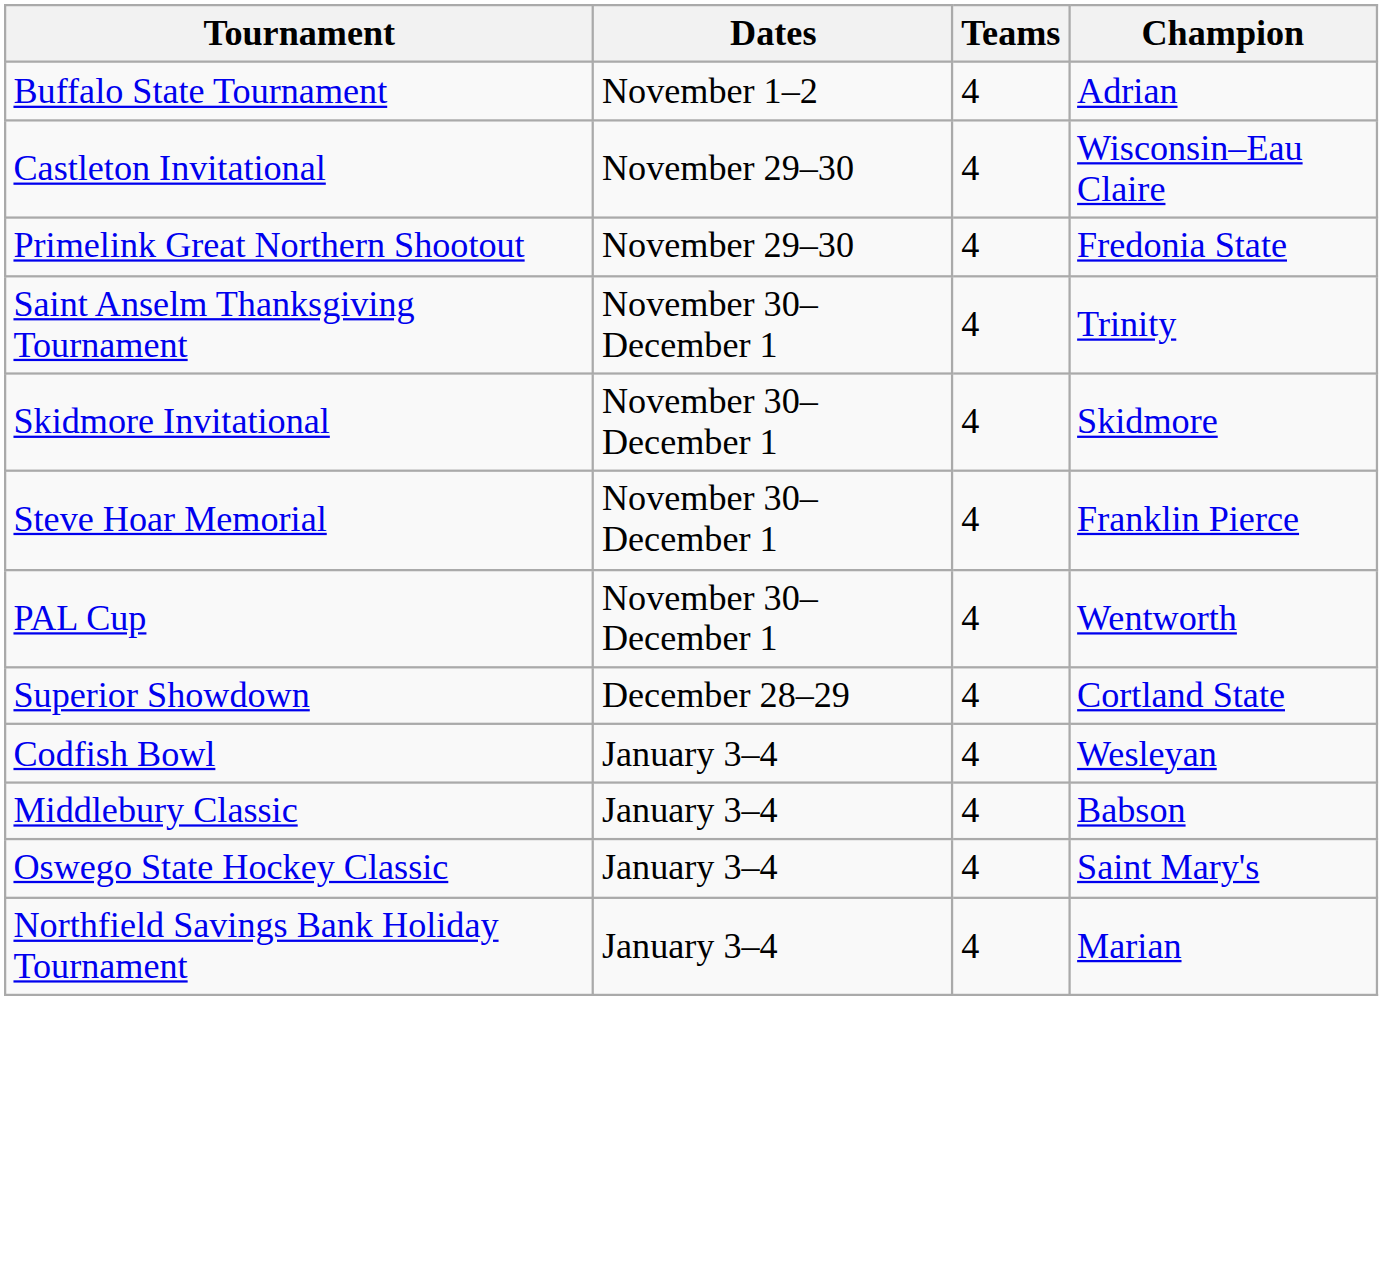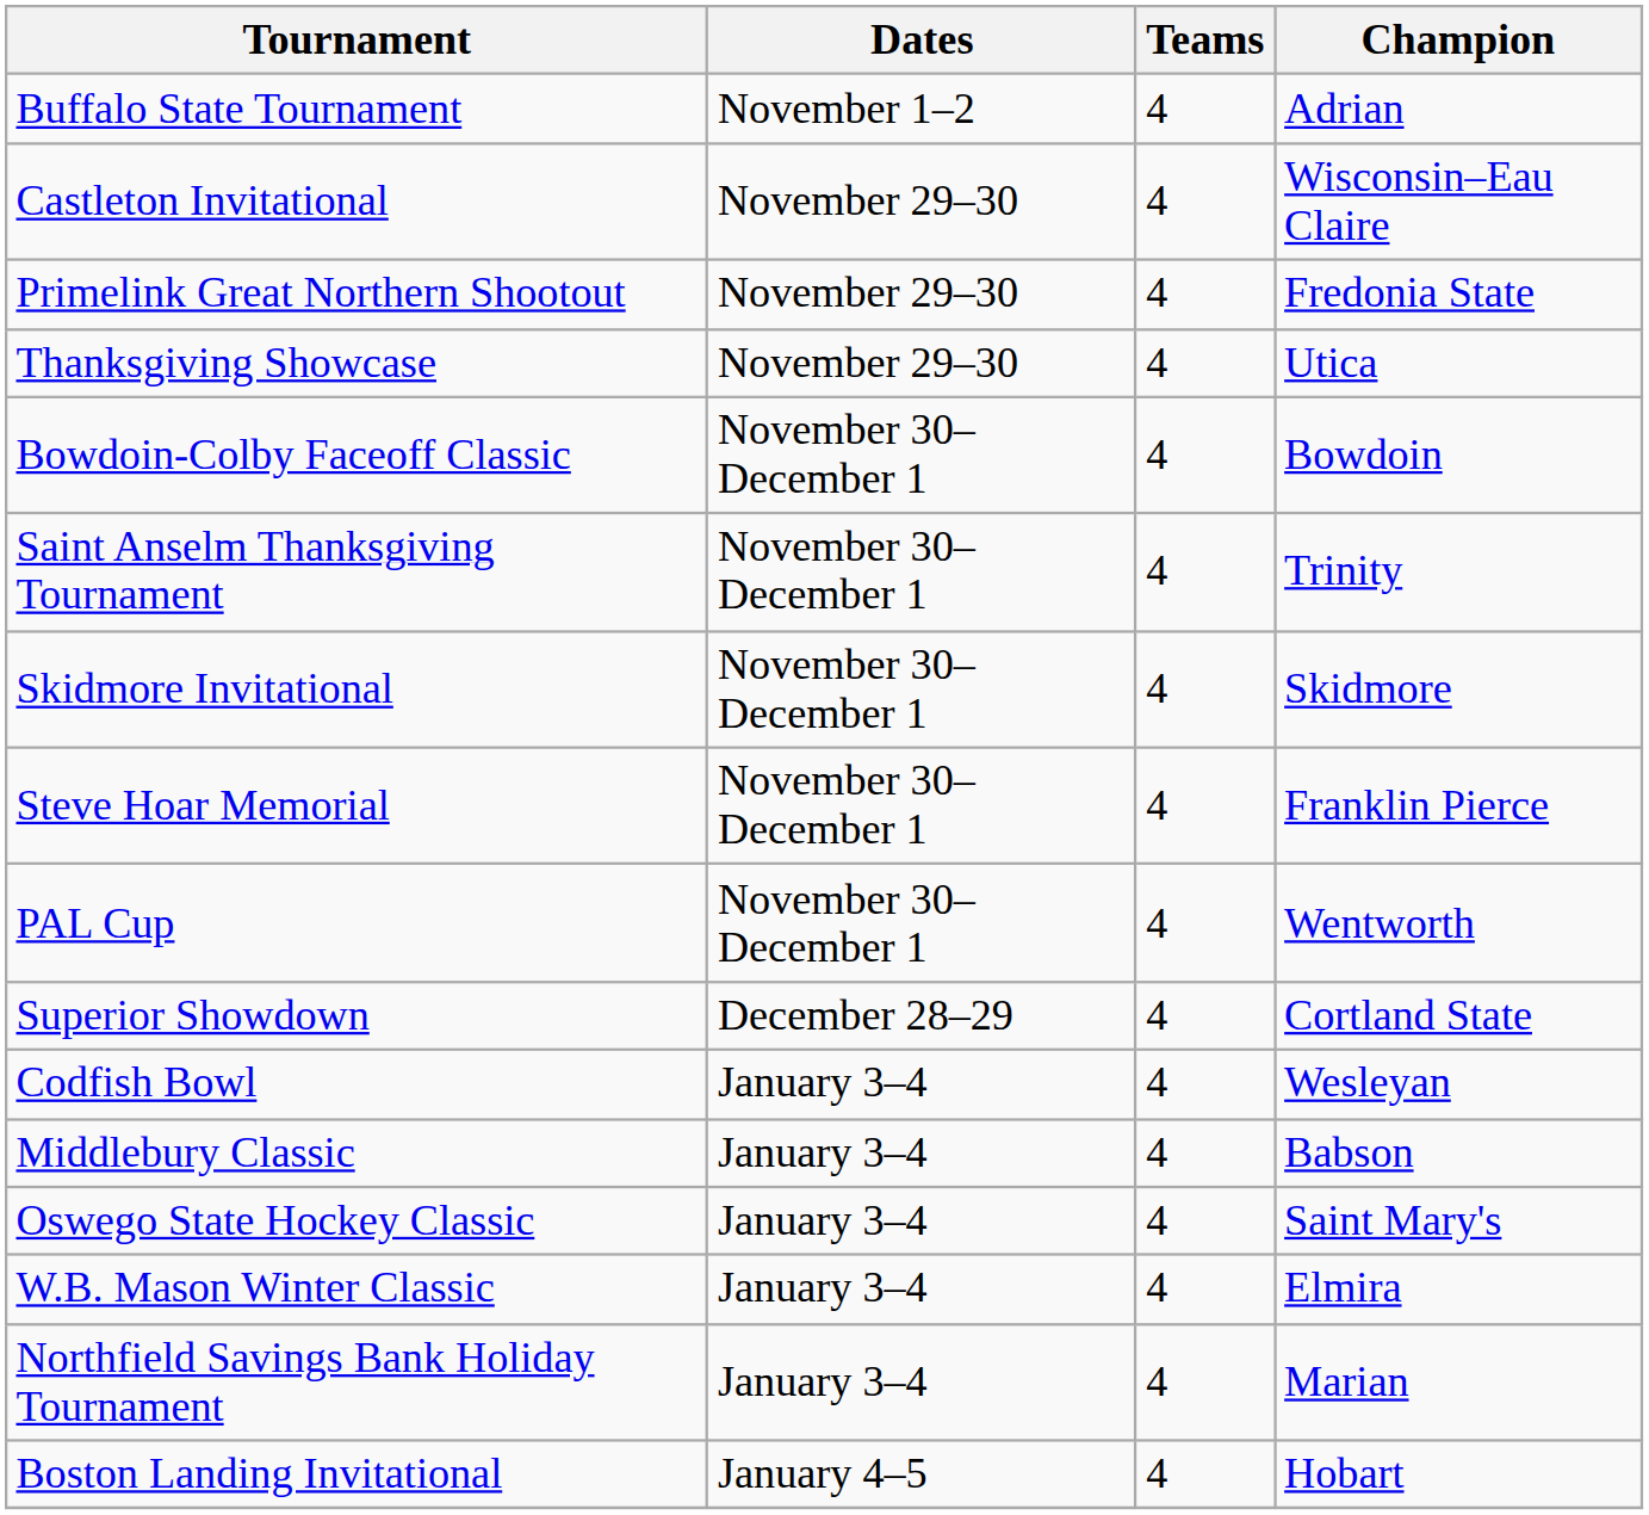+ row: Thanksgiving Showcase | November 29–30 | 4 | Utica
+ row: Bowdoin-Colby Faceoff Classic | November 30–December 1 | 4 | Bowdoin
+ row: W.B. Mason Winter Classic | January 3–4 | 4 | Elmira
+ row: Boston Landing Invitational | January 4–5 | 4 | Hobart
